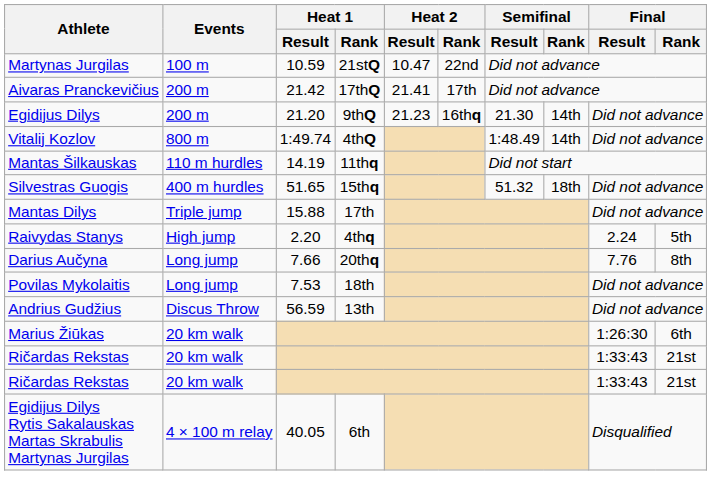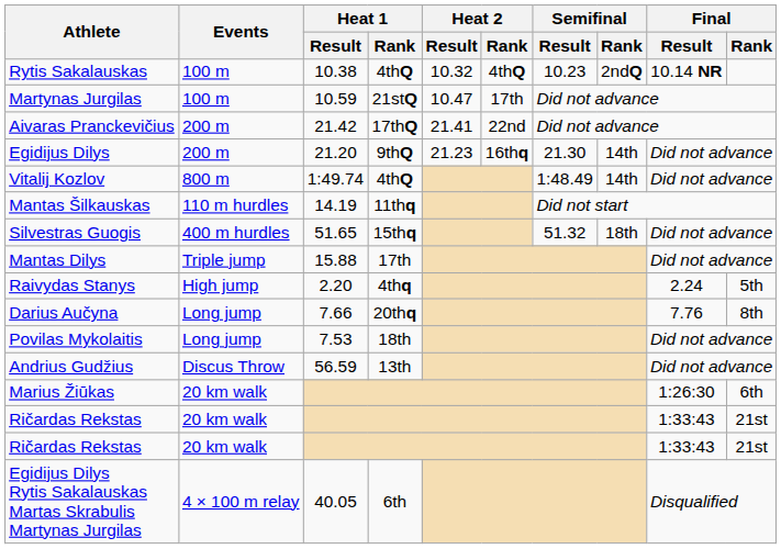+ row: Rytis Sakalauskas | 100 m | 10.38 | 4thQ | 10.32 | 4thQ | 10.23 | 2ndQ | 10.14 NR
Martynas Jurgilas | Heat 2 / Rank: 22nd -> 17th
Aivaras Pranckevičius | Heat 2 / Rank: 17th -> 22nd
